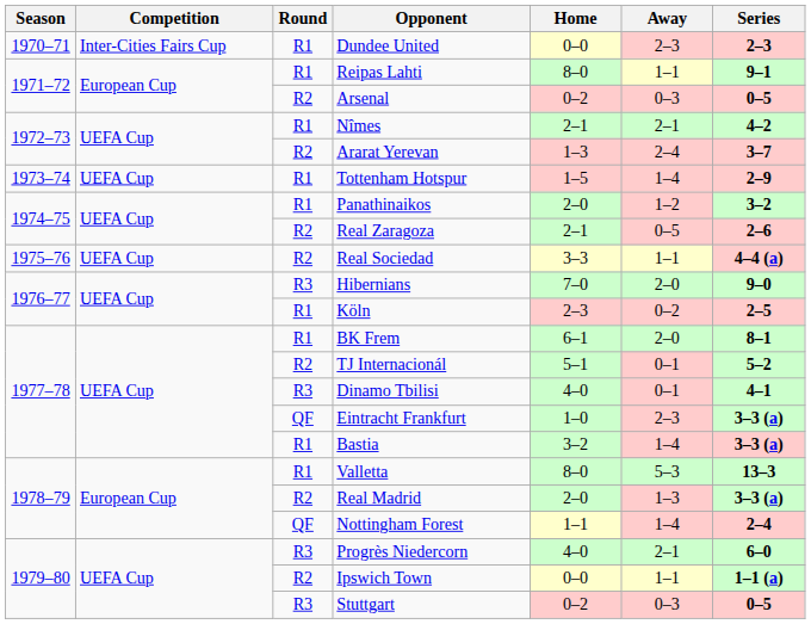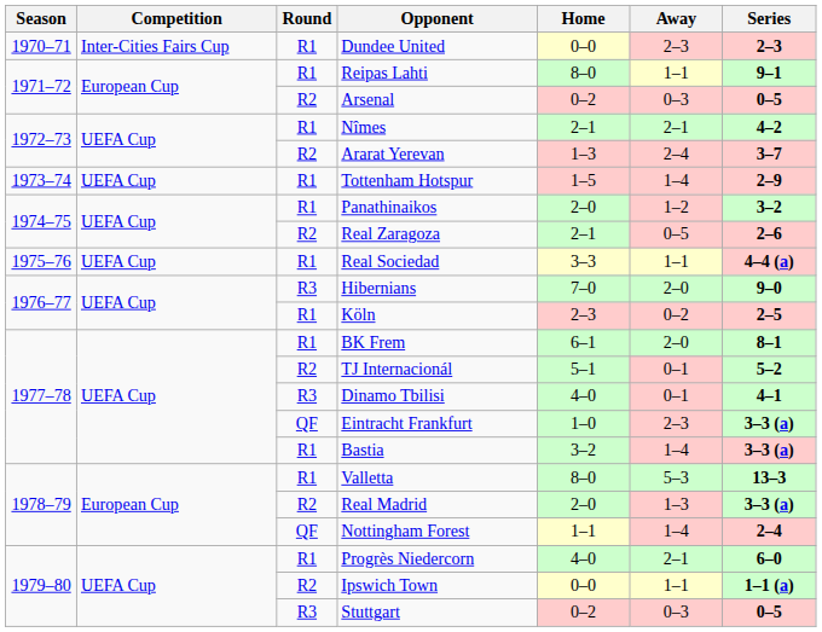Real Sociedad | Round: R2 -> R1
Progrès Niedercorn | Round: R3 -> R1
